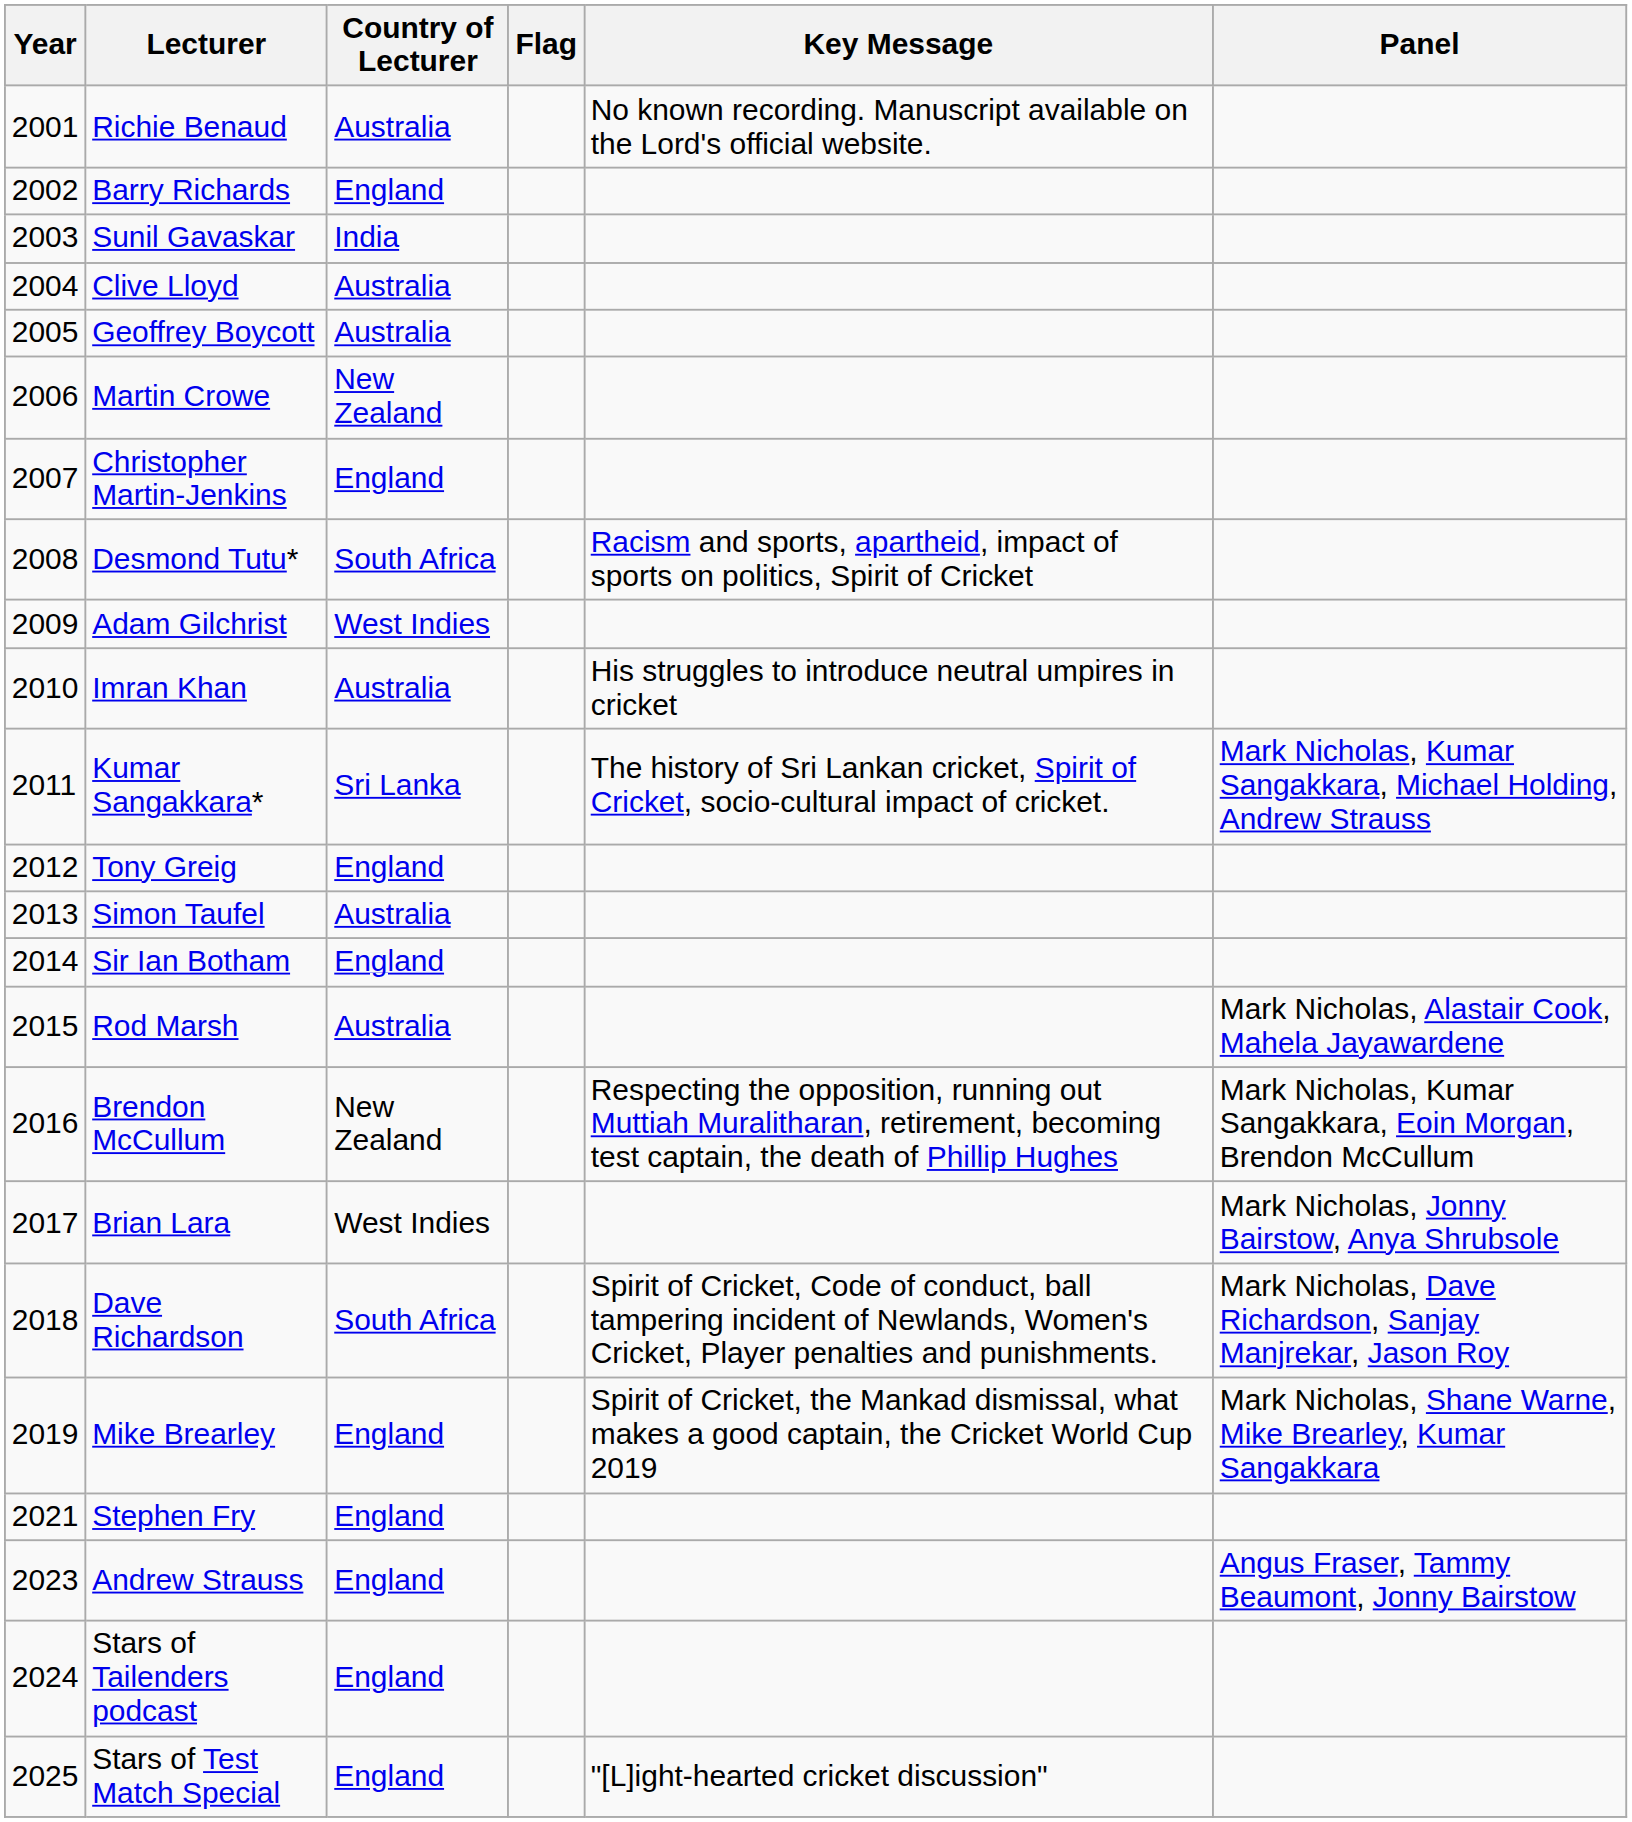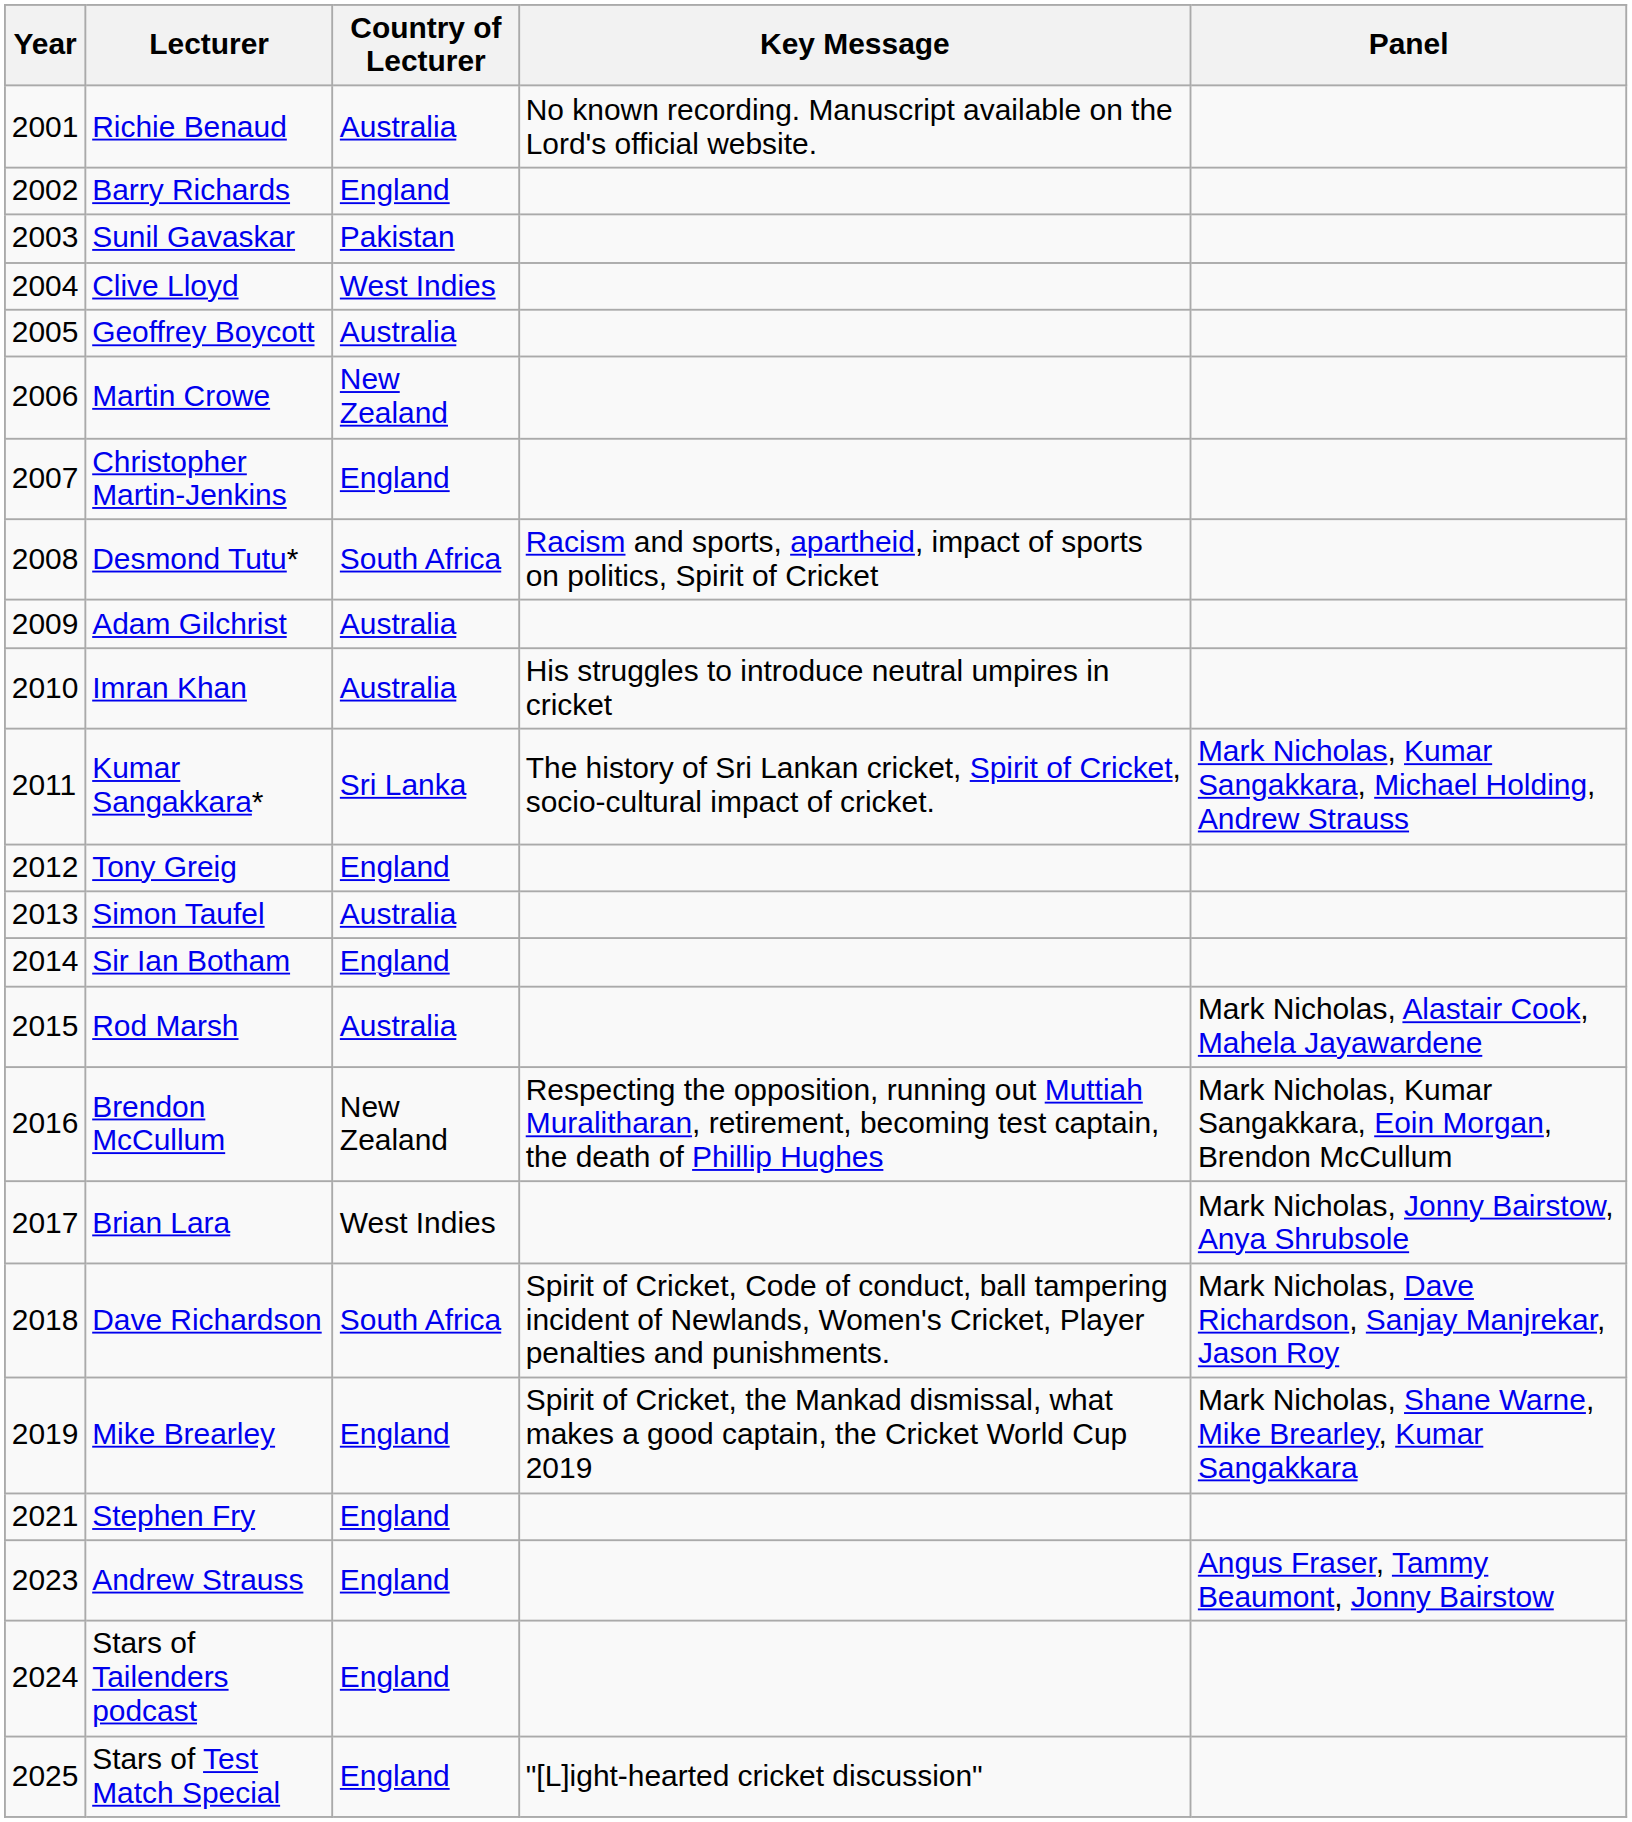- column: Flag
Sunil Gavaskar | Country of Lecturer: India -> Pakistan
Clive Lloyd | Country of Lecturer: Australia -> West Indies
Adam Gilchrist | Country of Lecturer: West Indies -> Australia
